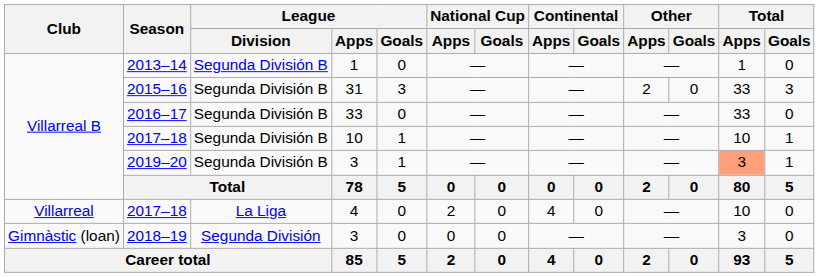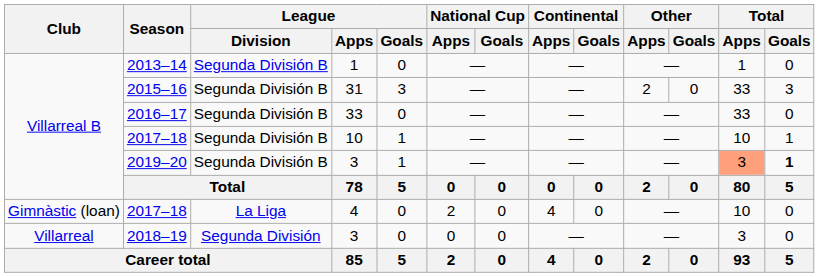2019–20 | Total / Goals: normal -> bold
2017–18 / 4 | Club: Villarreal -> Gimnàstic (loan)
2018–19 | Club: Gimnàstic (loan) -> Villarreal
